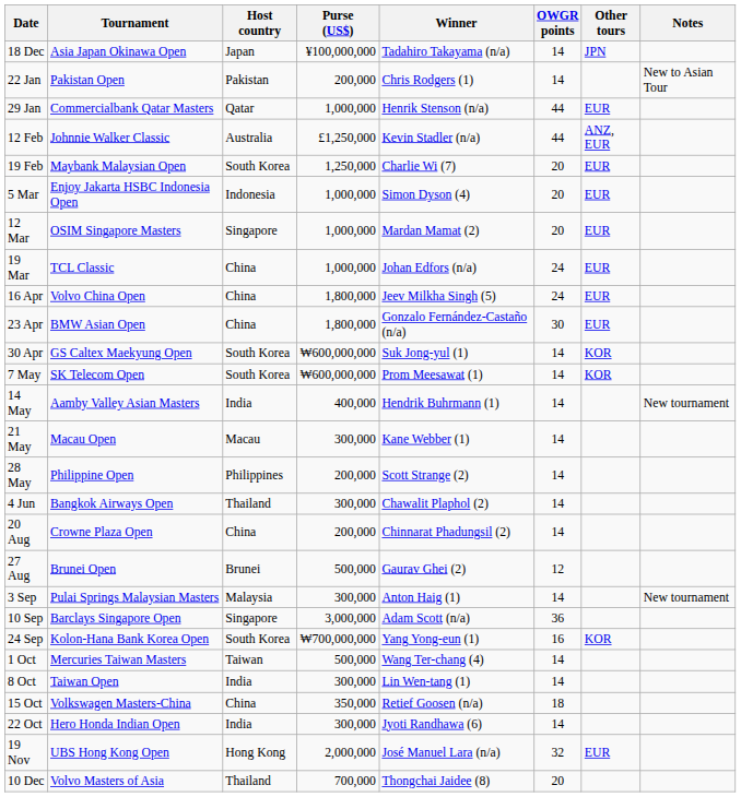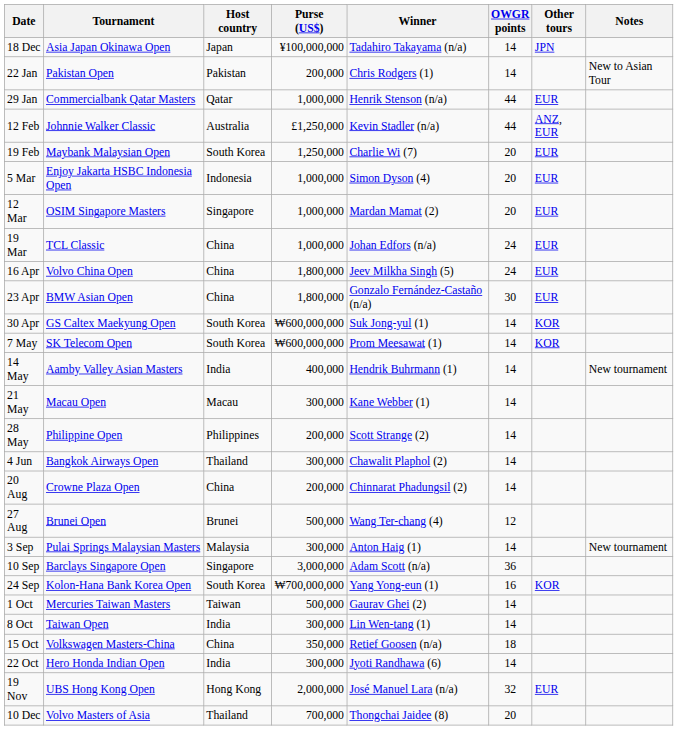27 Aug | Winner: Gaurav Ghei (2) -> Wang Ter-chang (4)
1 Oct | Winner: Wang Ter-chang (4) -> Gaurav Ghei (2)
